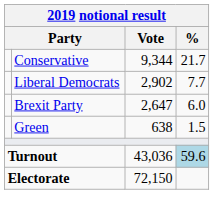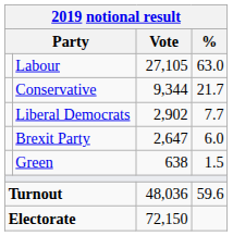+ row: Labour | 27,105 | 63.0
Turnout | Vote: 43,036 -> 48,036
Turnout | %: lightblue background -> no background
